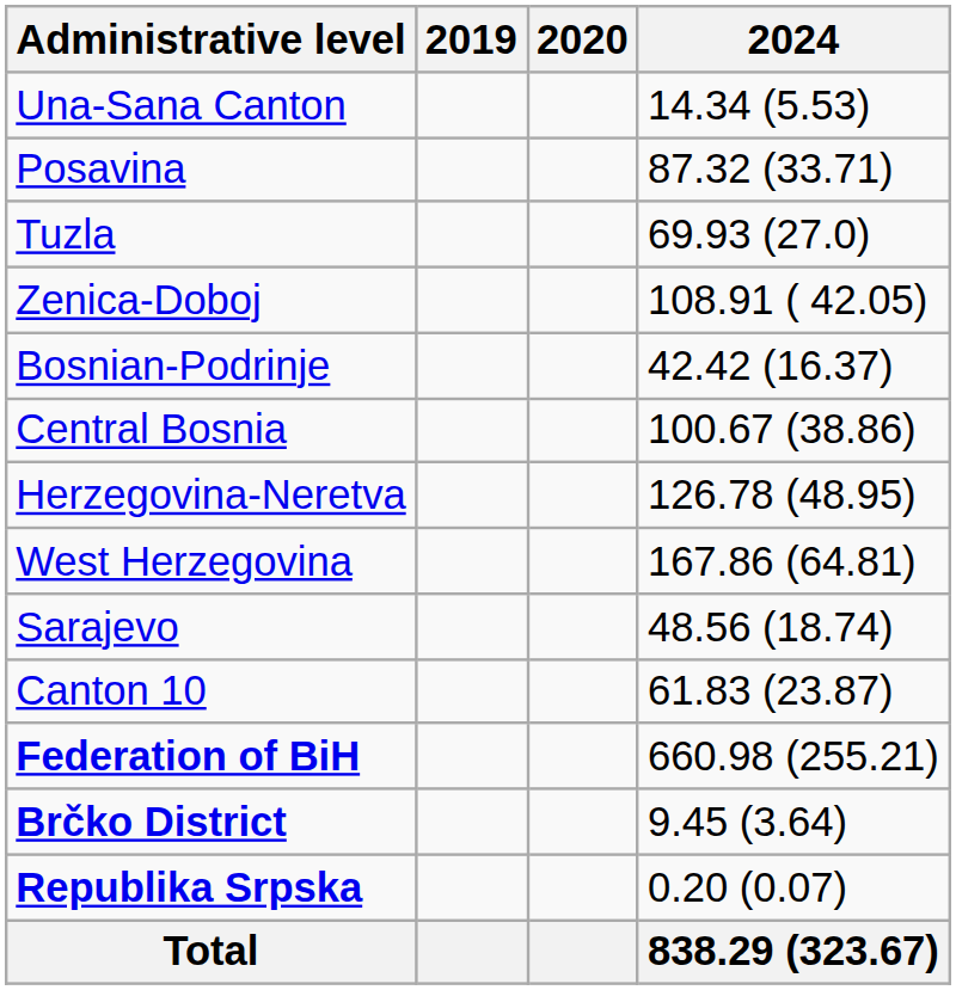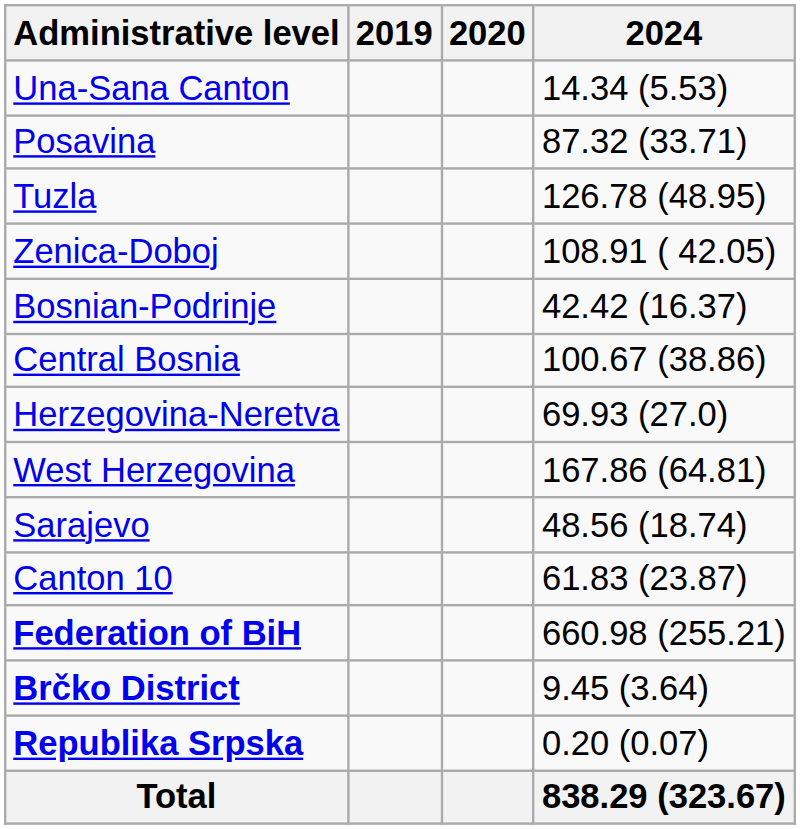Tuzla | 2024: 69.93 (27.0) -> 126.78 (48.95)
Herzegovina-Neretva | 2024: 126.78 (48.95) -> 69.93 (27.0)
